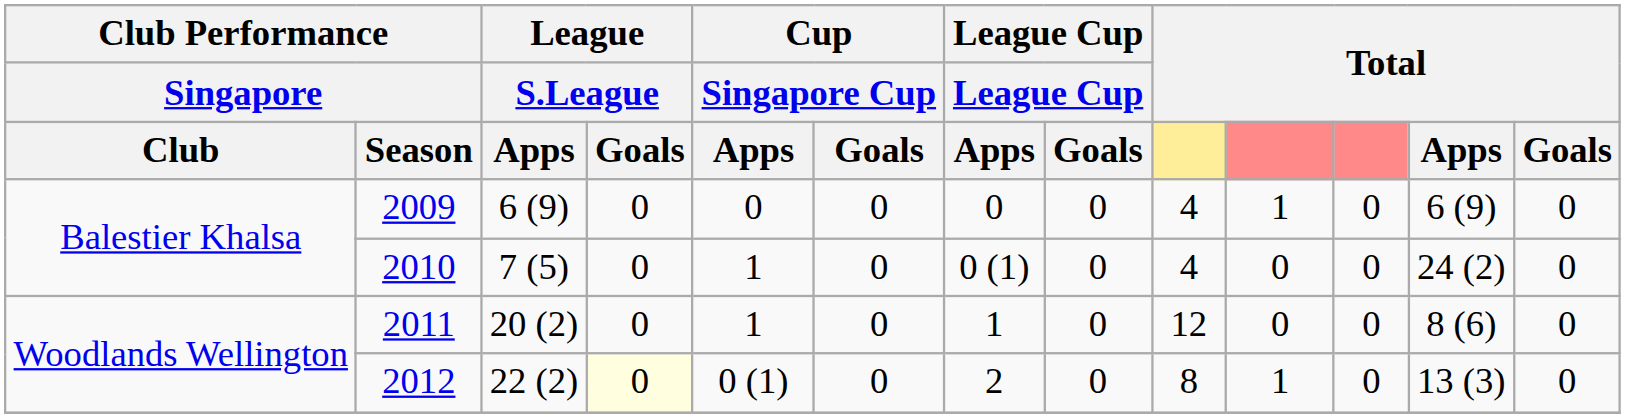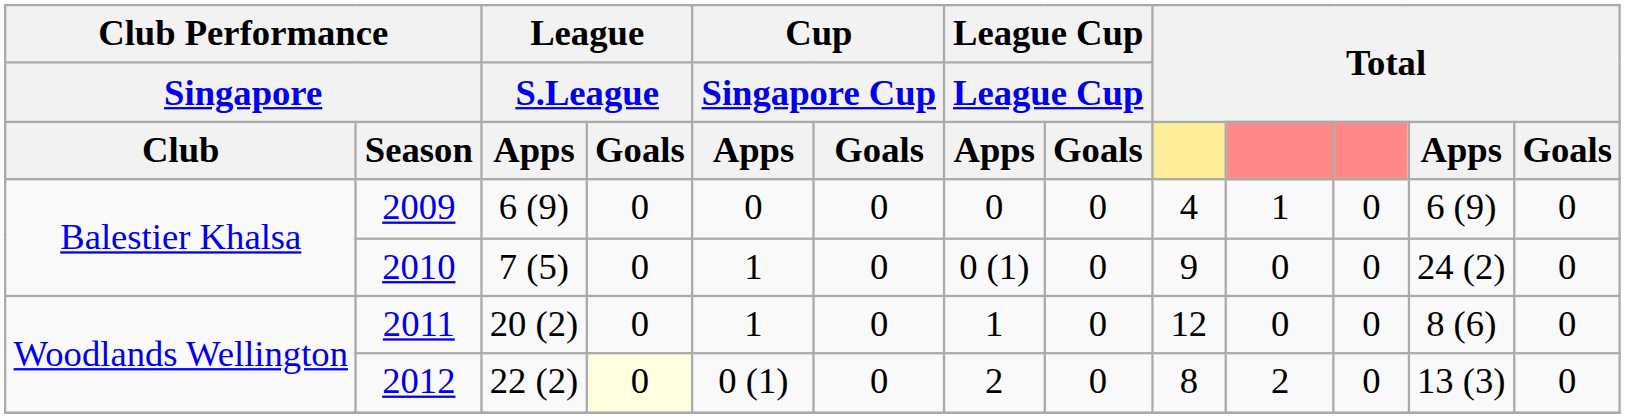2010 | column 9: 4 -> 9
2012 | column 10: 1 -> 2
